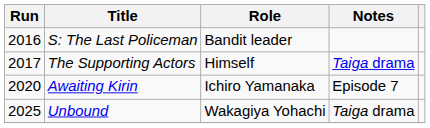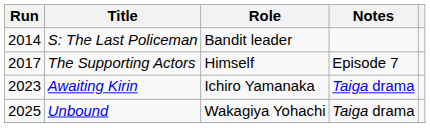S: The Last Policeman | Run: 2016 -> 2014
The Supporting Actors | Notes: Taiga drama -> Episode 7
Awaiting Kirin | Run: 2020 -> 2023
Awaiting Kirin | Notes: Episode 7 -> Taiga drama
